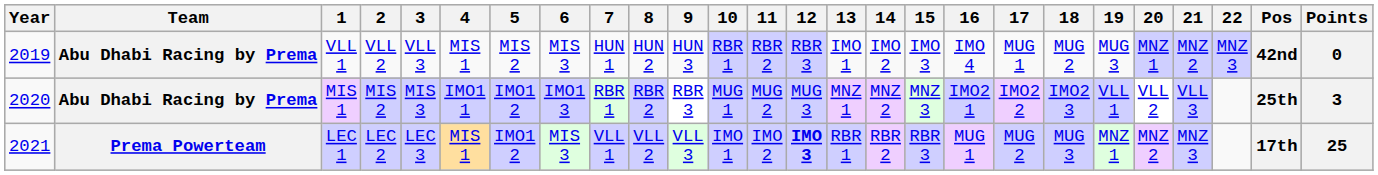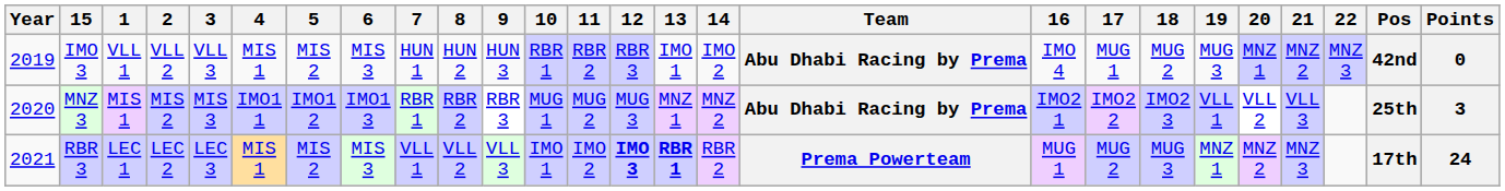columns swapped: Team <-> 15
LEC 1 | 5: IMO1 2 -> MIS 2
LEC 1 | 13: normal -> bold
LEC 1 | Points: 25 -> 24
